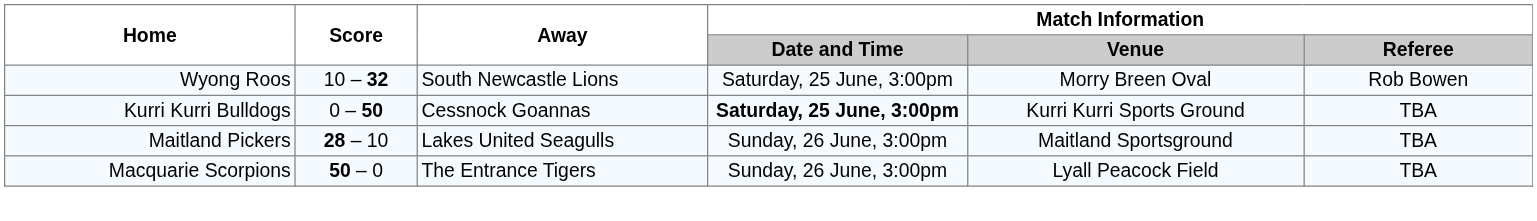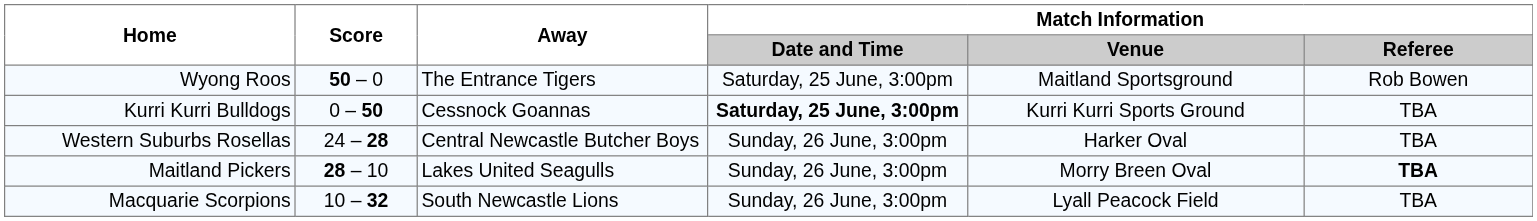Wyong Roos | Score: 10 – 32 -> 50 – 0
Wyong Roos | Away: South Newcastle Lions -> The Entrance Tigers
Wyong Roos | Match Information / Venue: Morry Breen Oval -> Maitland Sportsground
+ row: Western Suburbs Rosellas | 24 – 28 | Central Newcastle Butcher Boys | Sunday, 26 June, 3:00pm | Harker Oval | TBA
Maitland Pickers | Match Information / Venue: Maitland Sportsground -> Morry Breen Oval
Maitland Pickers | Match Information / Referee: normal -> bold
Macquarie Scorpions | Score: 50 – 0 -> 10 – 32
Macquarie Scorpions | Away: The Entrance Tigers -> South Newcastle Lions
